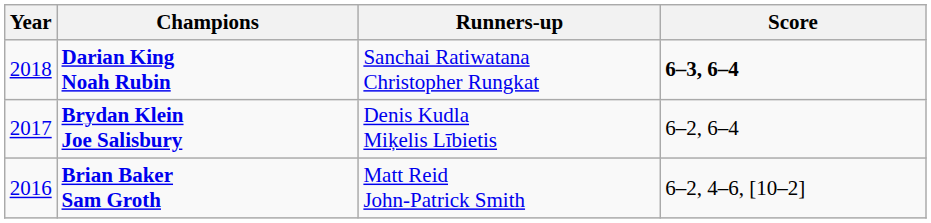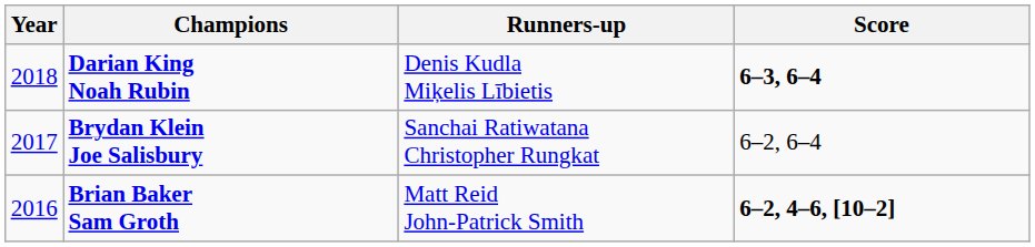Darian King Noah Rubin | Runners-up: Sanchai Ratiwatana Christopher Rungkat -> Denis Kudla Miķelis Lībietis
Brydan Klein Joe Salisbury | Runners-up: Denis Kudla Miķelis Lībietis -> Sanchai Ratiwatana Christopher Rungkat
Brian Baker Sam Groth | Score: normal -> bold
